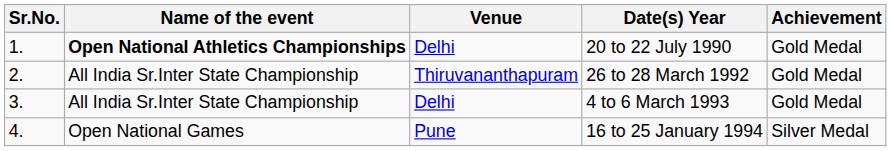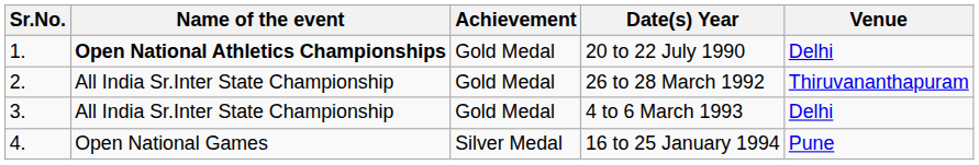columns swapped: Venue <-> Achievement
